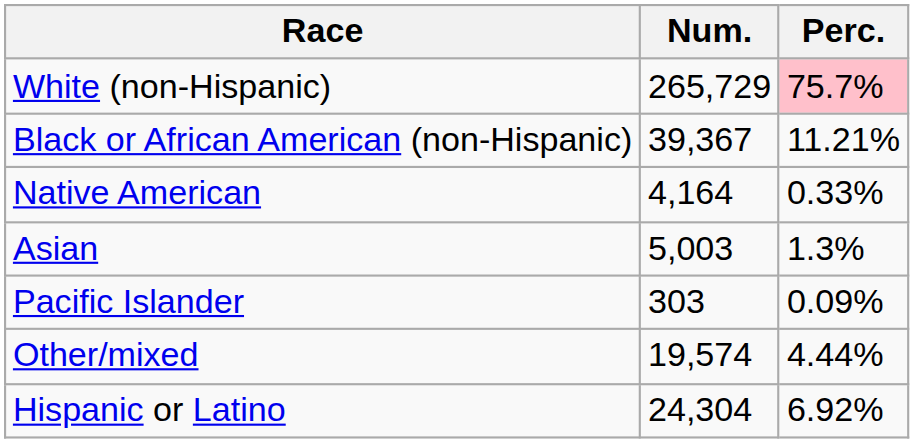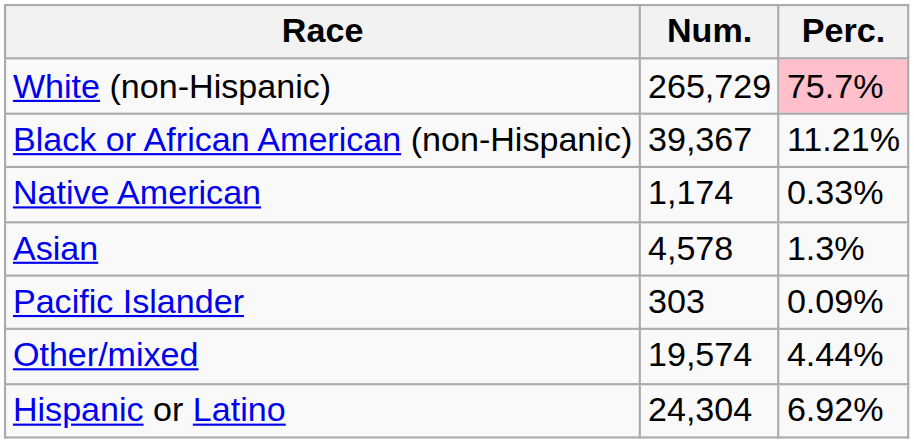Native American | Num.: 4,164 -> 1,174
Asian | Num.: 5,003 -> 4,578
